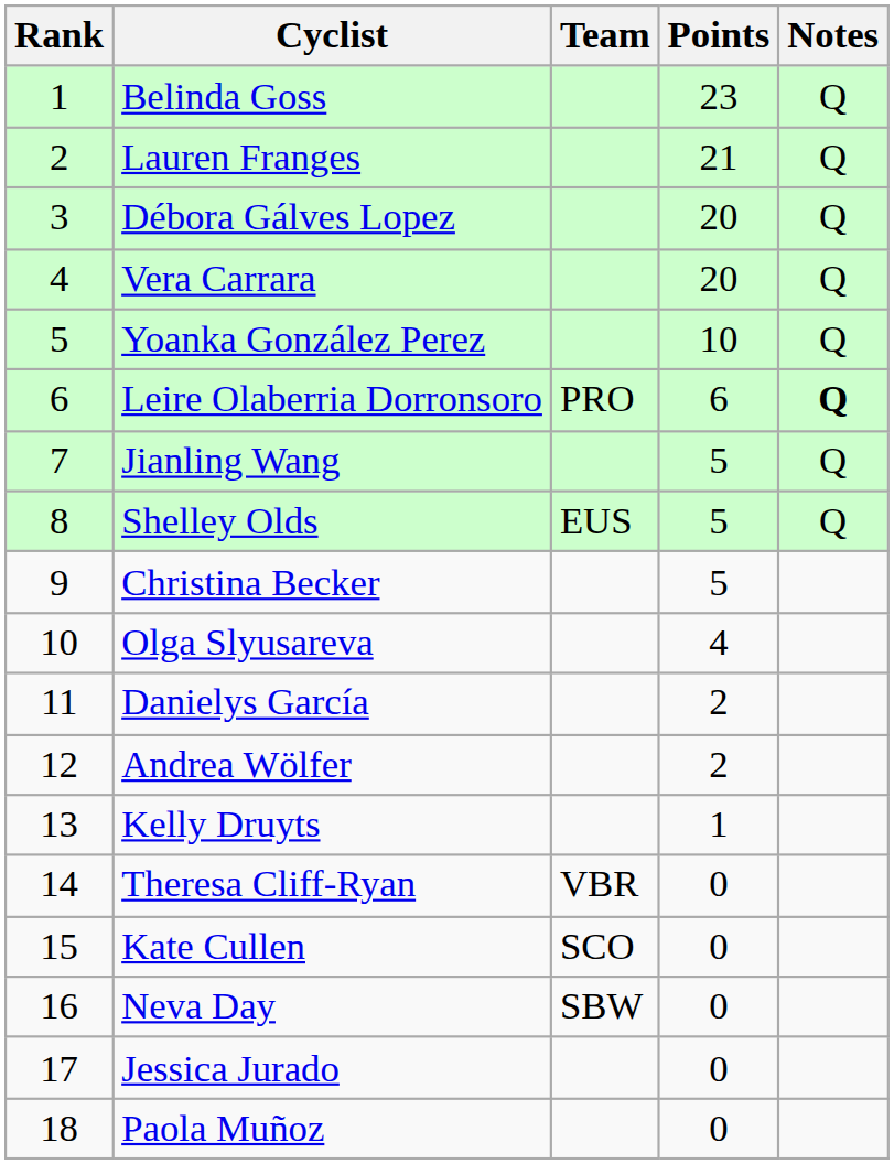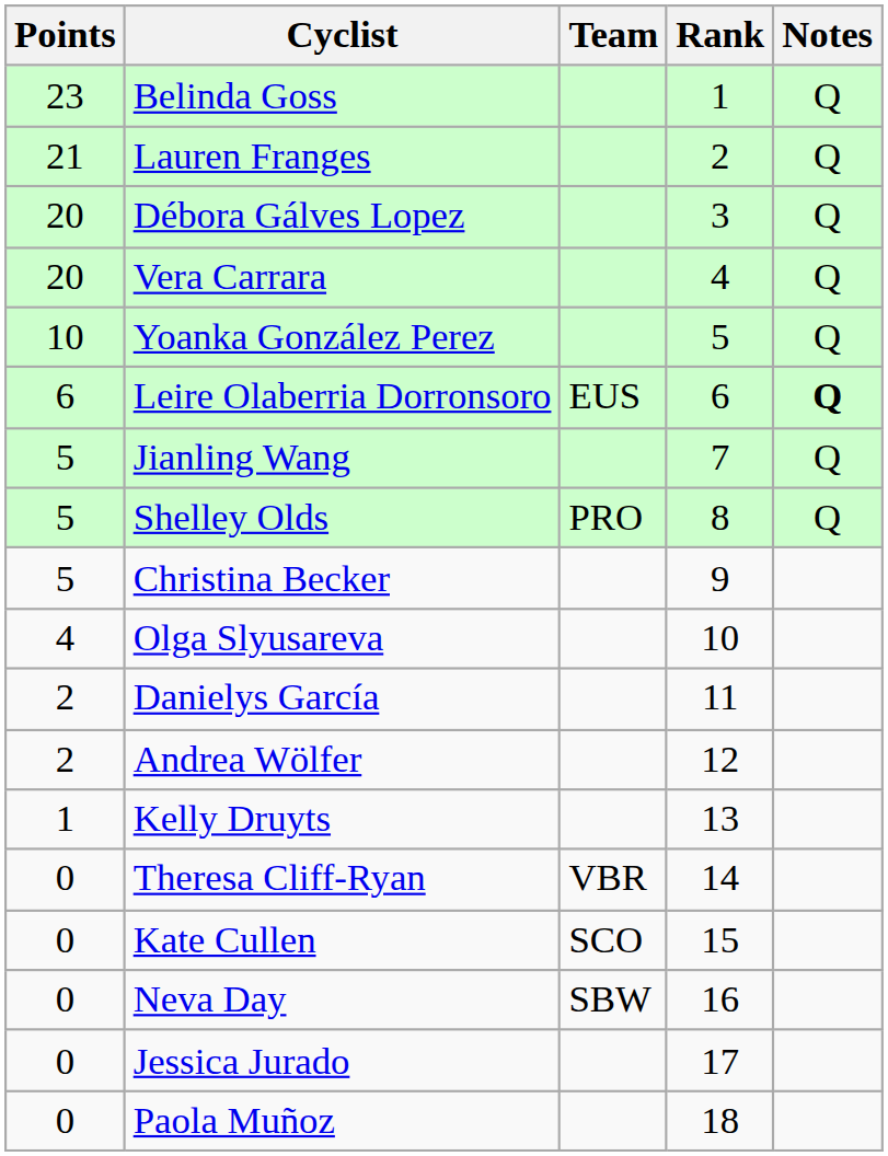columns swapped: Rank <-> Points
Leire Olaberria Dorronsoro | Team: PRO -> EUS
Shelley Olds | Team: EUS -> PRO
